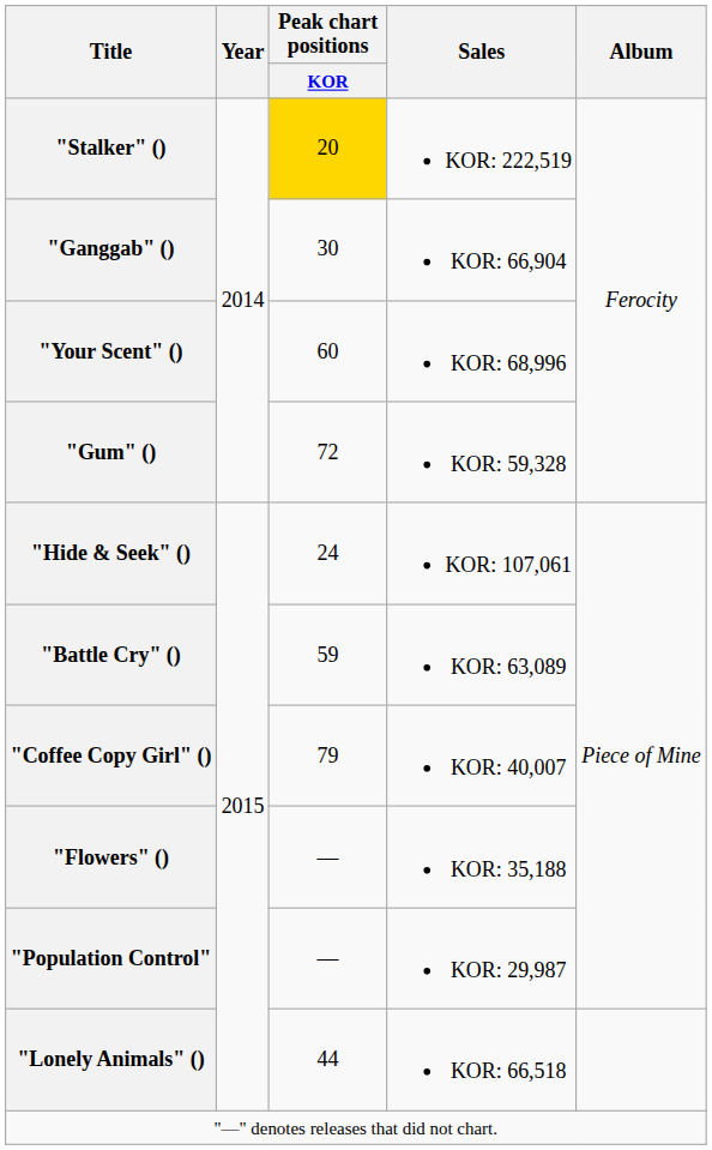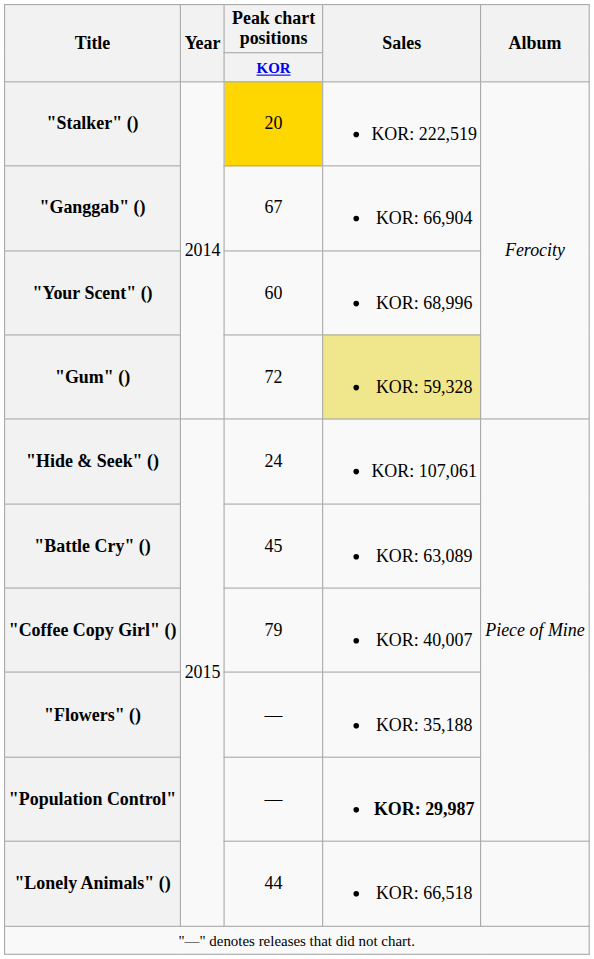"Ganggab" () | Peak chart positions / KOR: 30 -> 67
"Gum" () | Sales: no background -> khaki background
"Battle Cry" () | Peak chart positions / KOR: 59 -> 45
"Population Control" | Sales: normal -> bold
